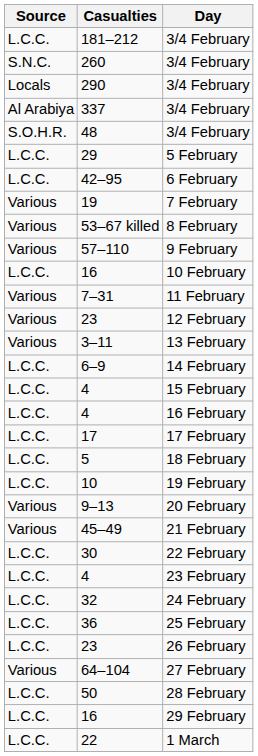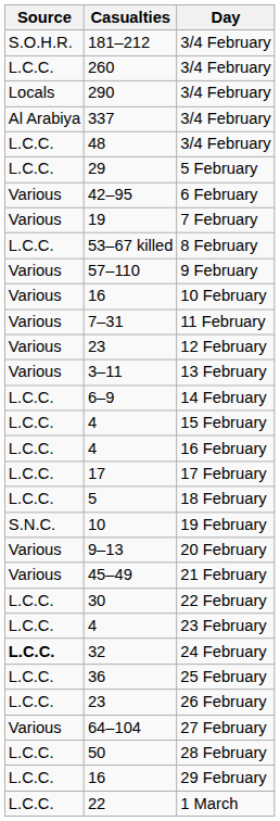181–212 | Source: L.C.C. -> S.O.H.R.
260 | Source: S.N.C. -> L.C.C.
48 | Source: S.O.H.R. -> L.C.C.
42–95 | Source: L.C.C. -> Various
53–67 killed | Source: Various -> L.C.C.
16 / 10 February | Source: L.C.C. -> Various
10 | Source: L.C.C. -> S.N.C.
32 | Source: normal -> bold
